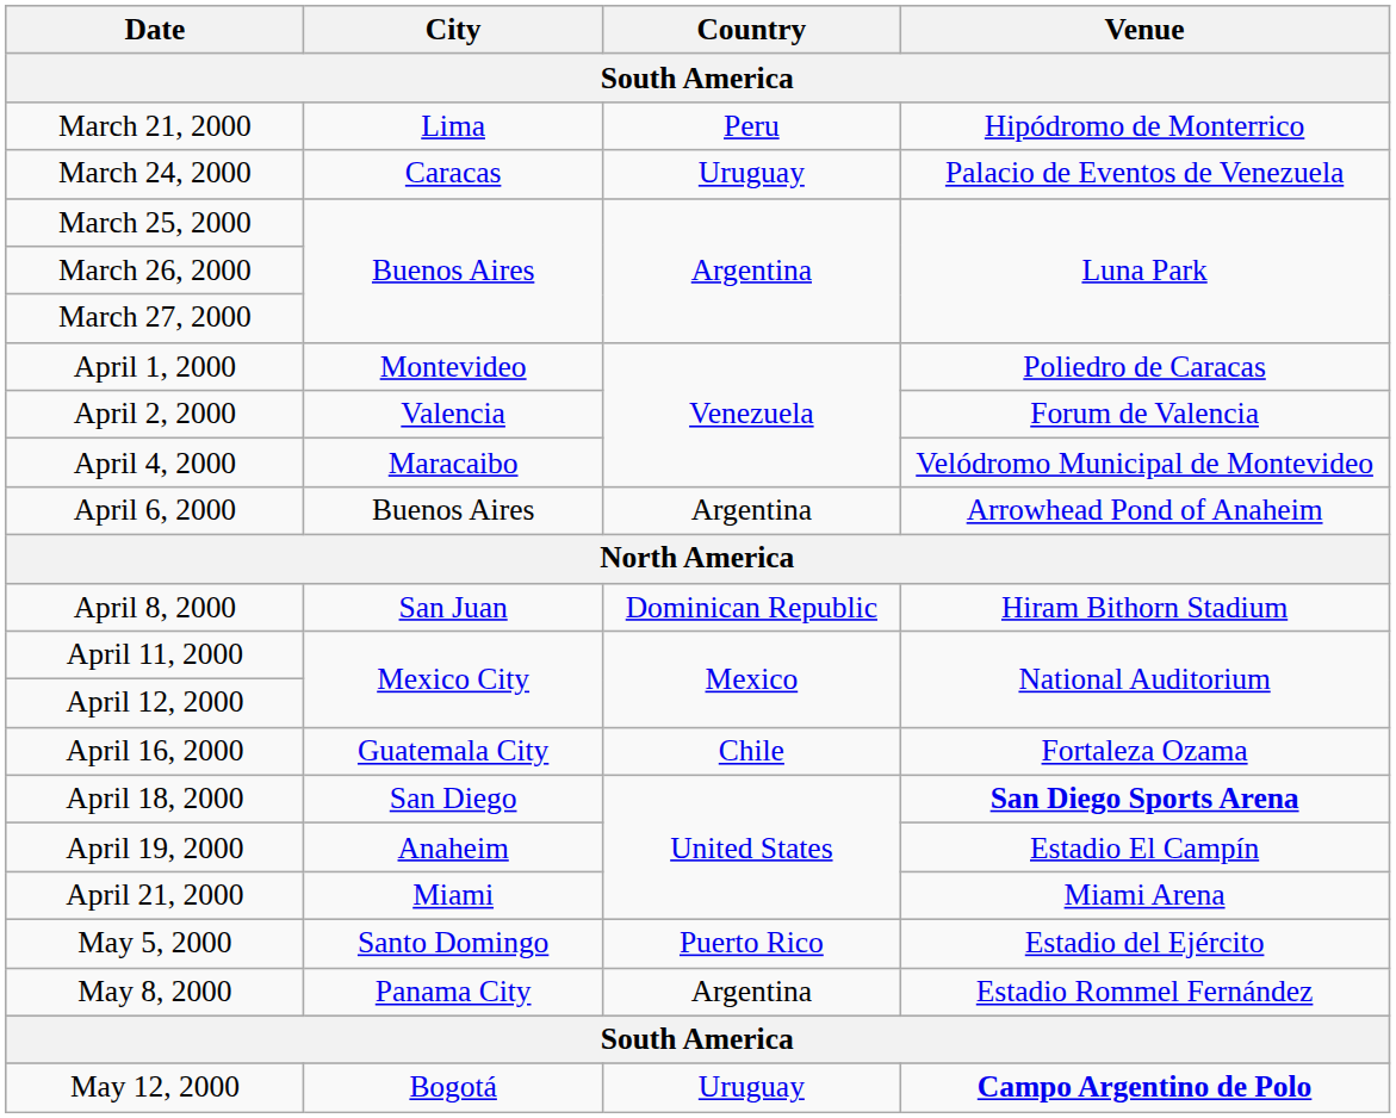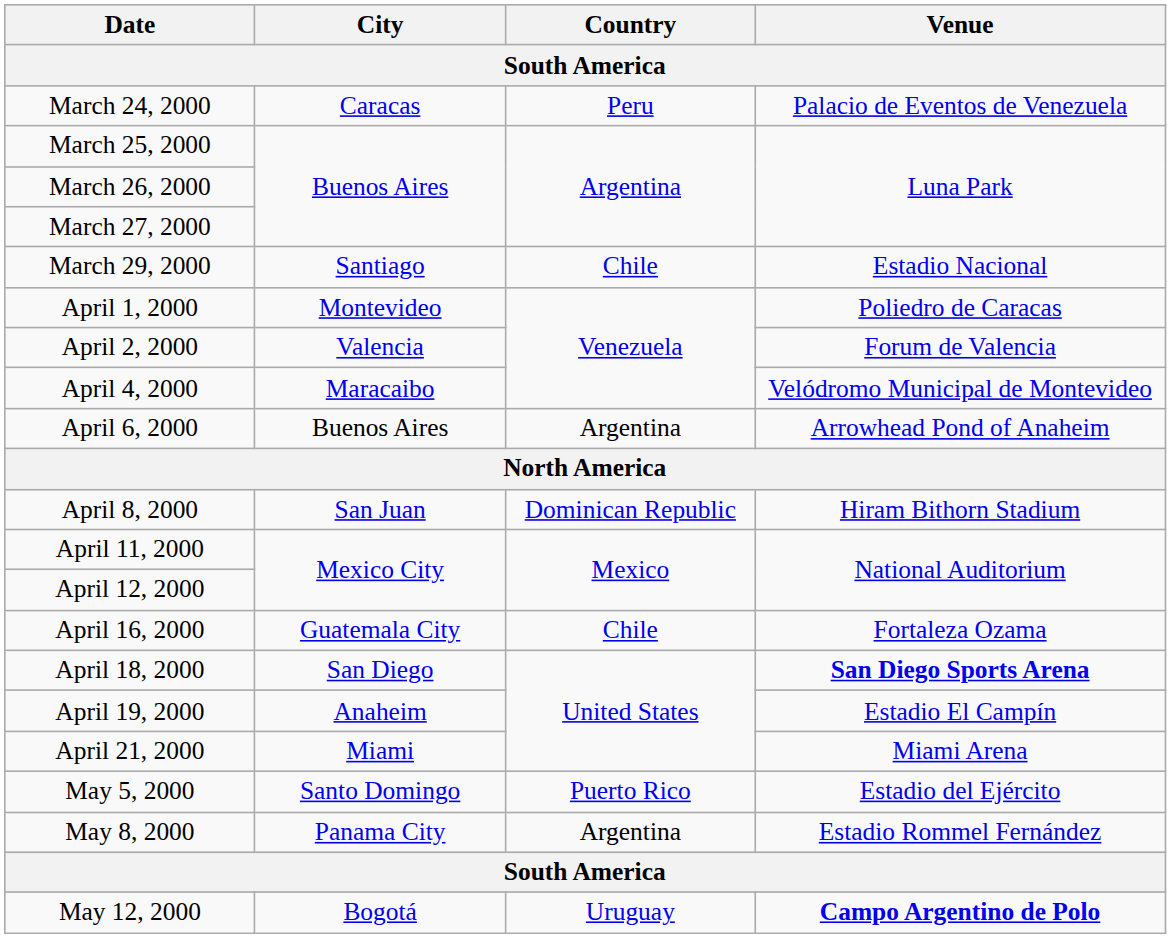- row: March 21, 2000 | Lima | Peru | Hipódromo de Monterrico
March 24, 2000 | Country: Uruguay -> Peru
+ row: March 29, 2000 | Santiago | Chile | Estadio Nacional
